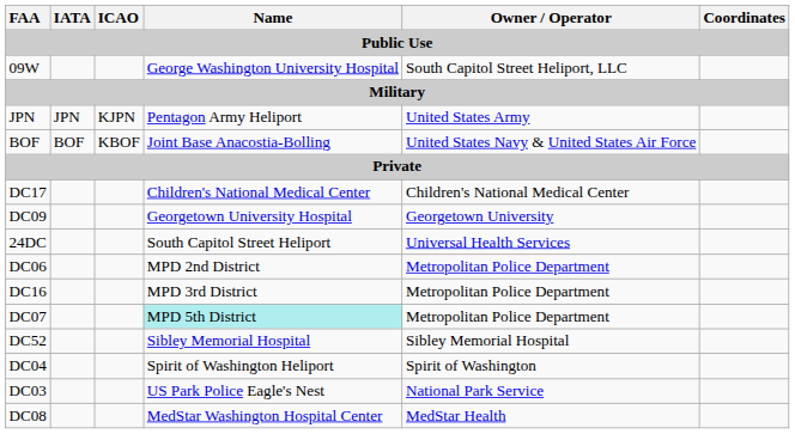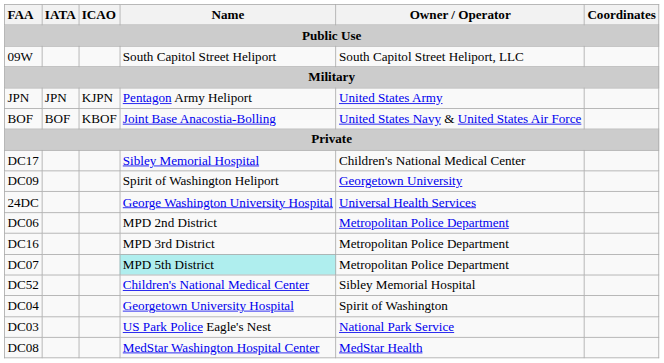09W | Name: George Washington University Hospital -> South Capitol Street Heliport
DC17 | Name: Children's National Medical Center -> Sibley Memorial Hospital
DC09 | Name: Georgetown University Hospital -> Spirit of Washington Heliport
24DC | Name: South Capitol Street Heliport -> George Washington University Hospital
DC52 | Name: Sibley Memorial Hospital -> Children's National Medical Center
DC04 | Name: Spirit of Washington Heliport -> Georgetown University Hospital
